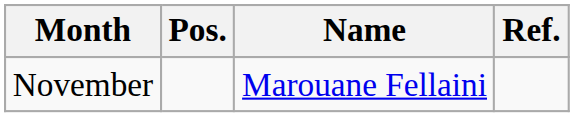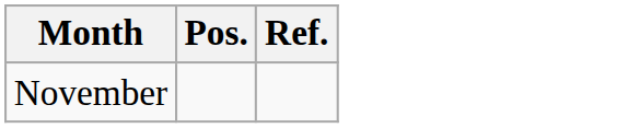- column: Name | Marouane Fellaini
